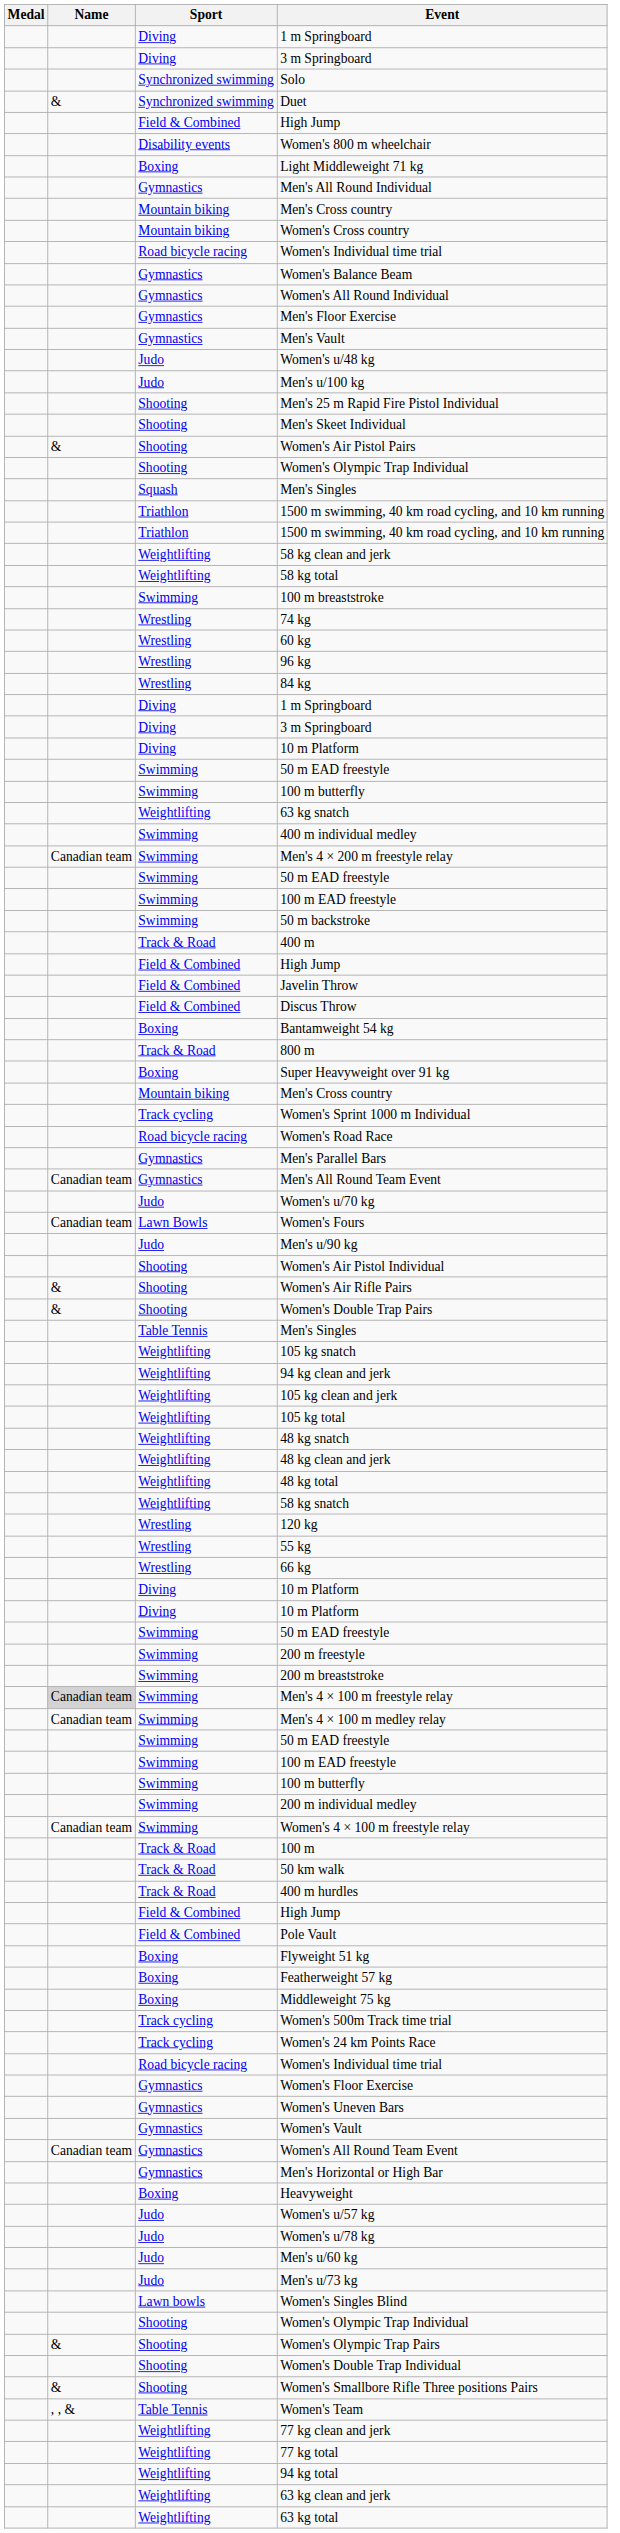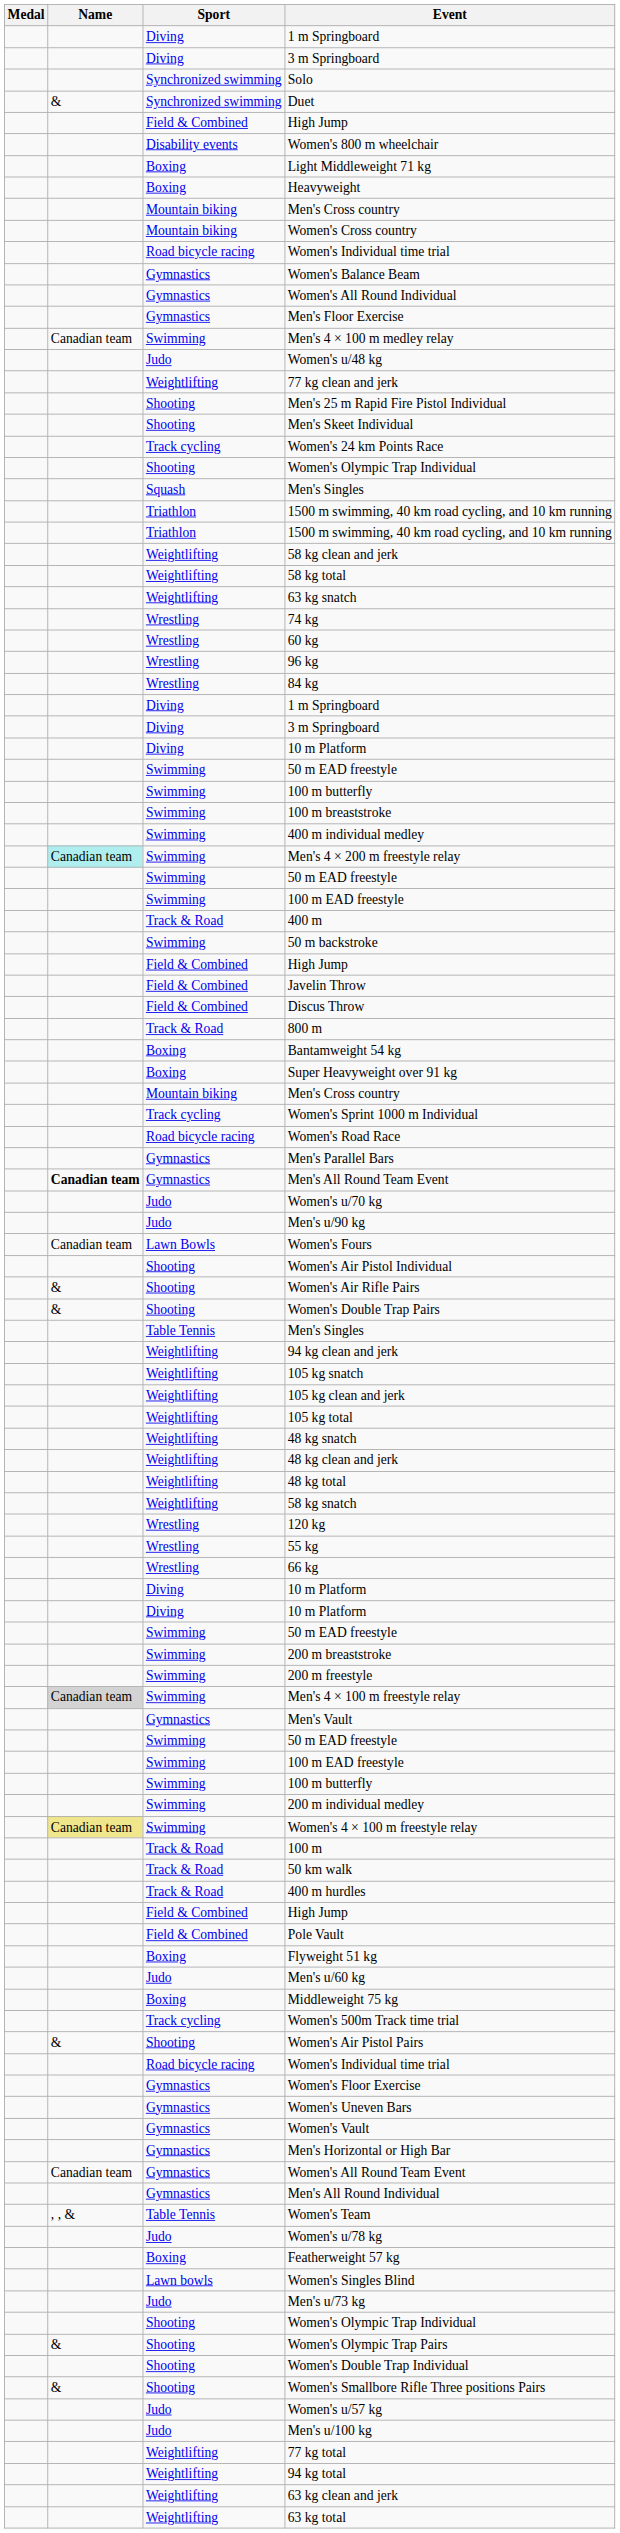rows swapped: Heavyweight <-> Men's All Round Individual
rows swapped: Men's Vault <-> Men's 4 × 100 m medley relay
rows swapped: Men's u/100 kg <-> 77 kg clean and jerk
rows swapped: Women's Air Pistol Pairs <-> Women's 24 km Points Race
rows swapped: 63 kg snatch <-> 100 m breaststroke
Men's 4 × 200 m freestyle relay | Name: no background -> paleturquoise background
rows swapped: 50 m backstroke <-> 400 m
rows swapped: 800 m <-> Bantamweight 54 kg
Men's All Round Team Event | Name: normal -> bold
rows swapped: Men's u/90 kg <-> Women's Fours
rows swapped: 94 kg clean and jerk <-> 105 kg snatch
rows swapped: 200 m freestyle <-> 200 m breaststroke
Women's 4 × 100 m freestyle relay | Name: no background -> khaki background
rows swapped: Featherweight 57 kg <-> Men's u/60 kg
rows swapped: Women's All Round Team Event <-> Men's Horizontal or High Bar
rows swapped: Women's u/57 kg <-> Women's Team
rows swapped: Men's u/73 kg <-> Women's Singles Blind
